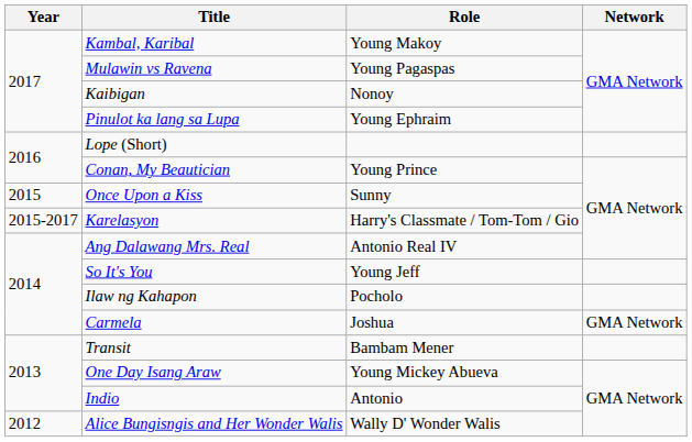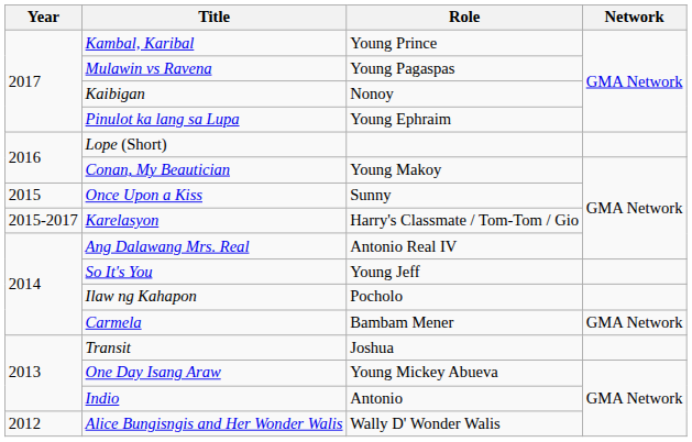Kambal, Karibal | Role: Young Makoy -> Young Prince
Conan, My Beautician | Role: Young Prince -> Young Makoy
Carmela | Role: Joshua -> Bambam Mener
Transit | Role: Bambam Mener -> Joshua
